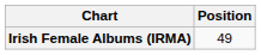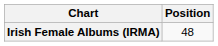Irish Female Albums (IRMA) | Position: 49 -> 48
